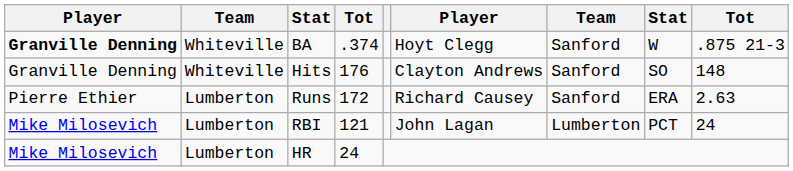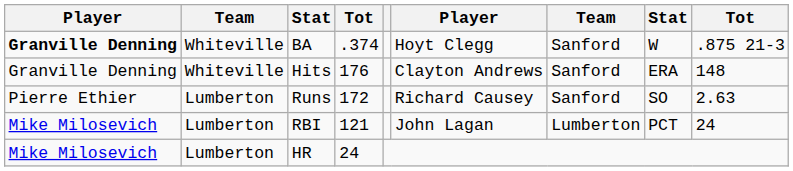Hits | column 8: SO -> ERA
Runs | column 8: ERA -> SO
